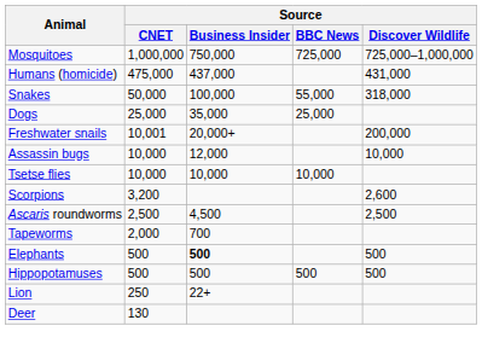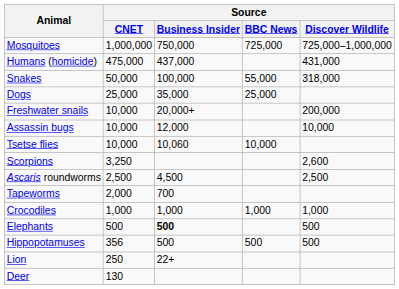Freshwater snails | Source / CNET: 10,001 -> 10,000
Tsetse flies | Source / Business Insider: 10,000 -> 10,060
Scorpions | Source / CNET: 3,200 -> 3,250
+ row: Crocodiles | 1,000 | 1,000 | 1,000 | 1,000
Hippopotamuses | Source / CNET: 500 -> 356
